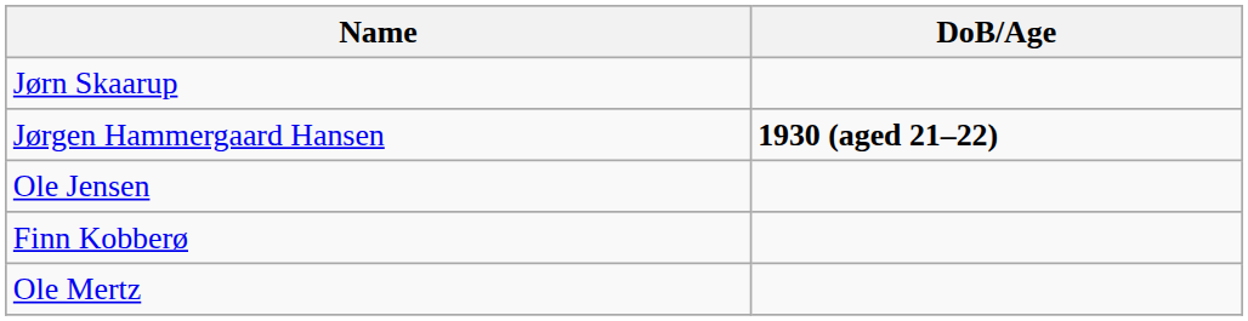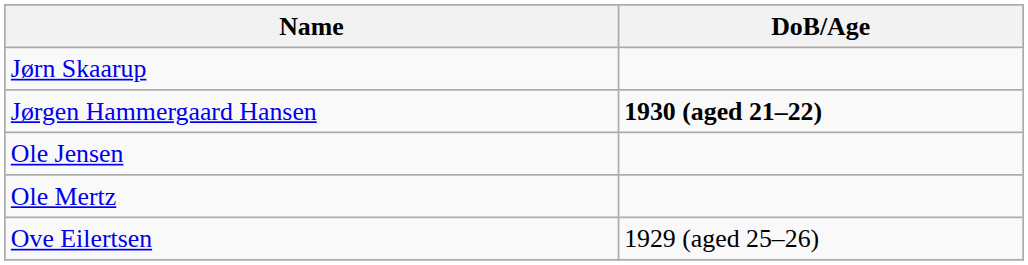- row: Finn Kobberø
+ row: Ove Eilertsen | 1929 (aged 25–26)
